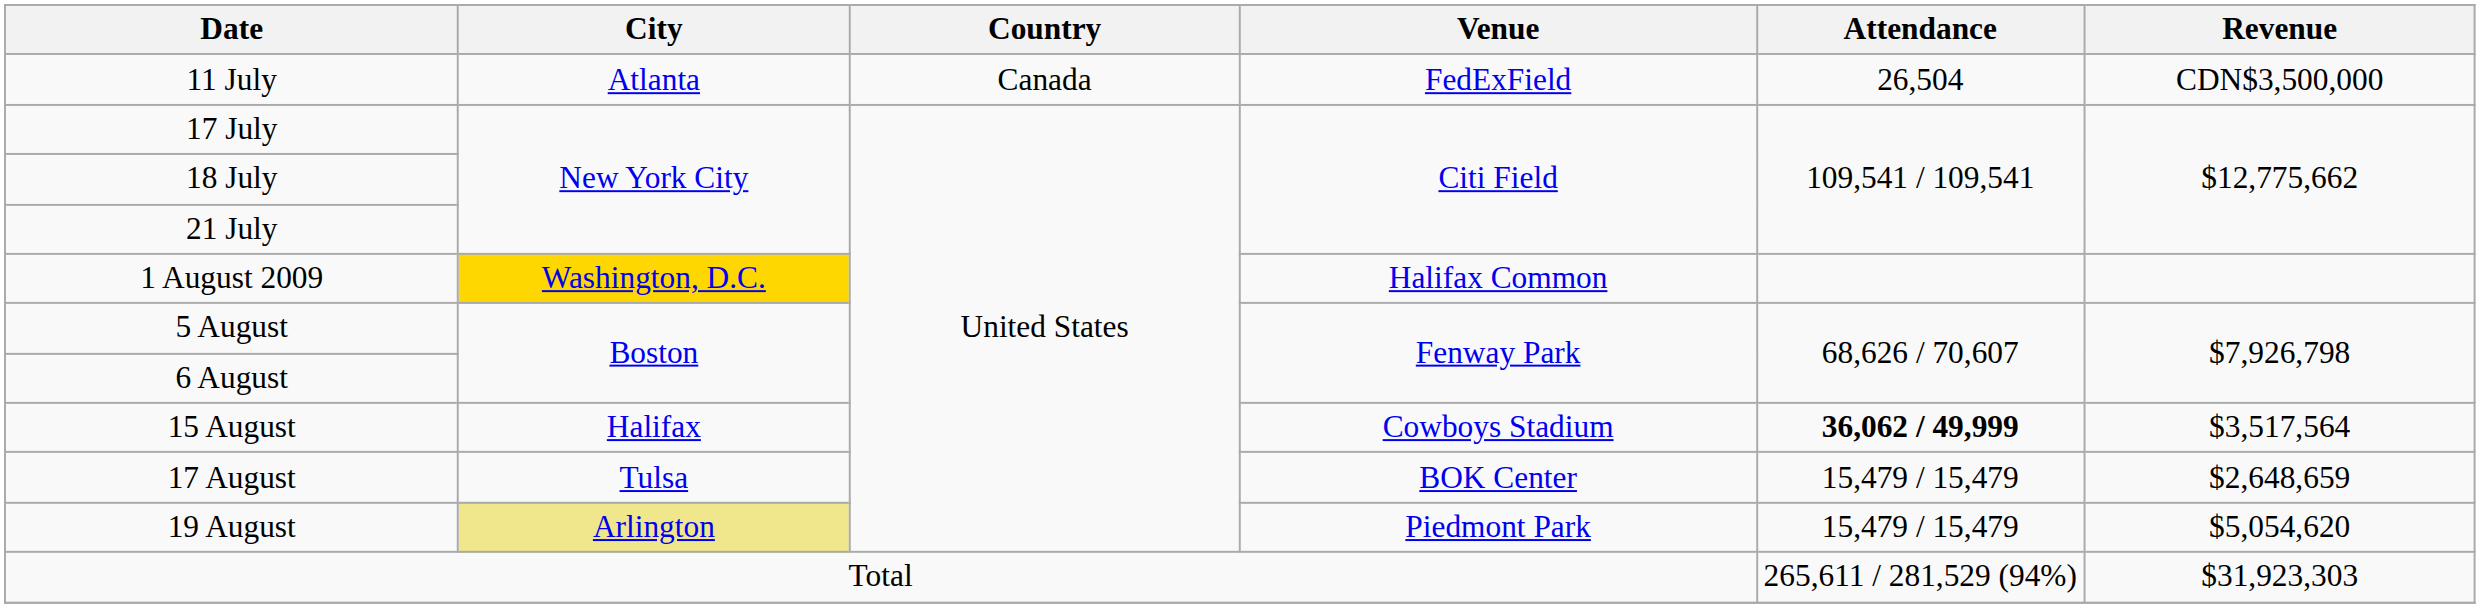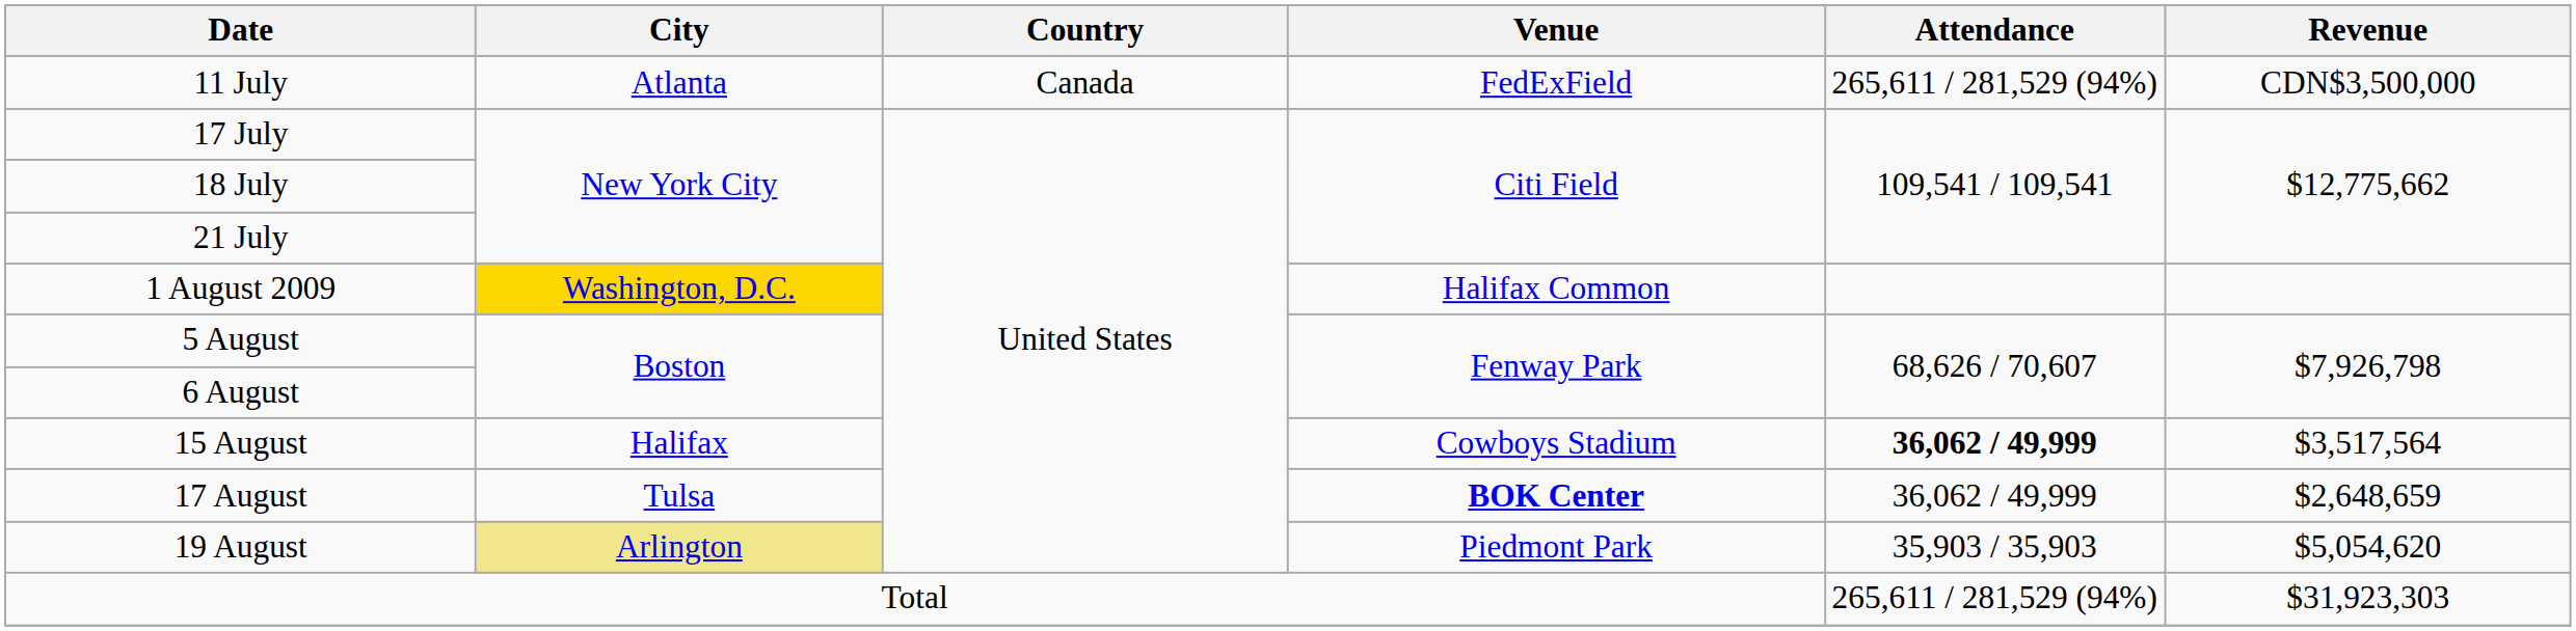11 July | Attendance: 26,504 -> 265,611 / 281,529 (94%)
17 August | Venue: normal -> bold
17 August | Attendance: 15,479 / 15,479 -> 36,062 / 49,999
19 August | Attendance: 15,479 / 15,479 -> 35,903 / 35,903
